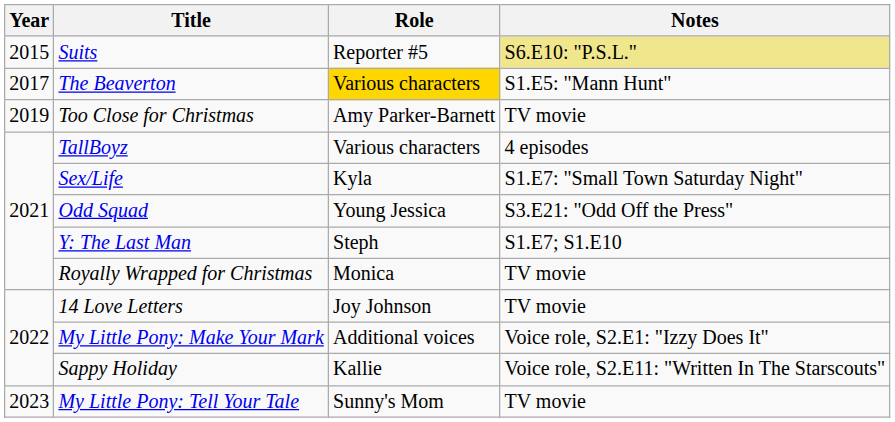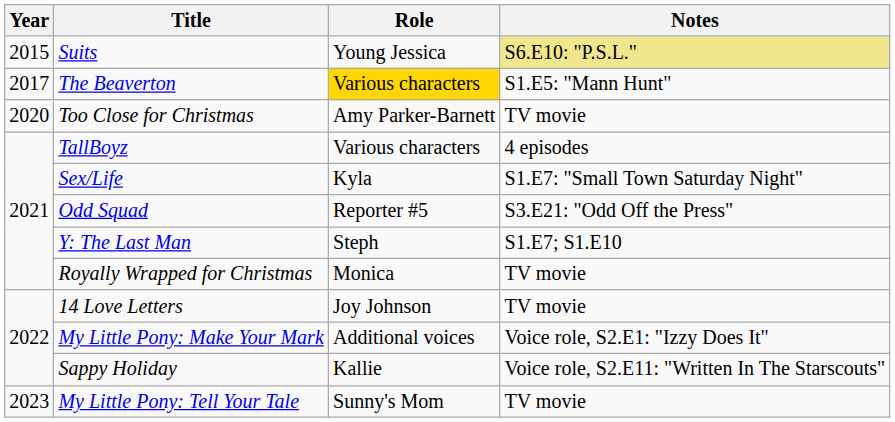Suits | Role: Reporter #5 -> Young Jessica
Too Close for Christmas | Year: 2019 -> 2020
Odd Squad | Role: Young Jessica -> Reporter #5
